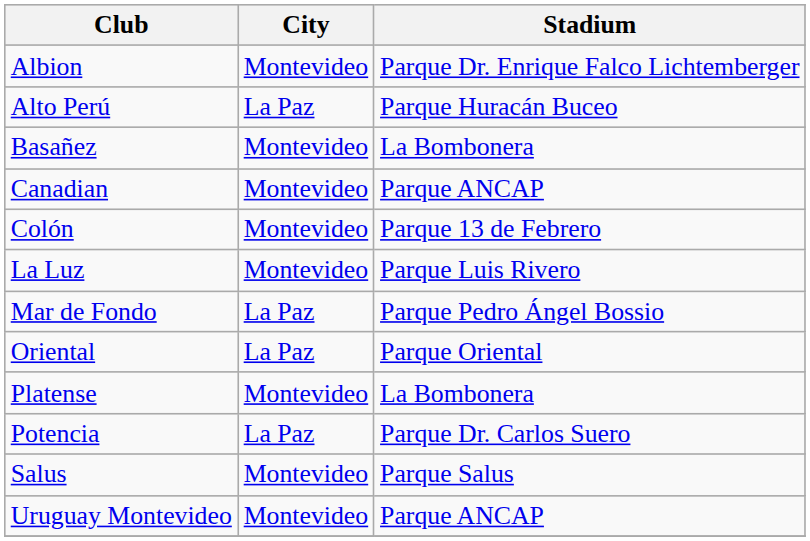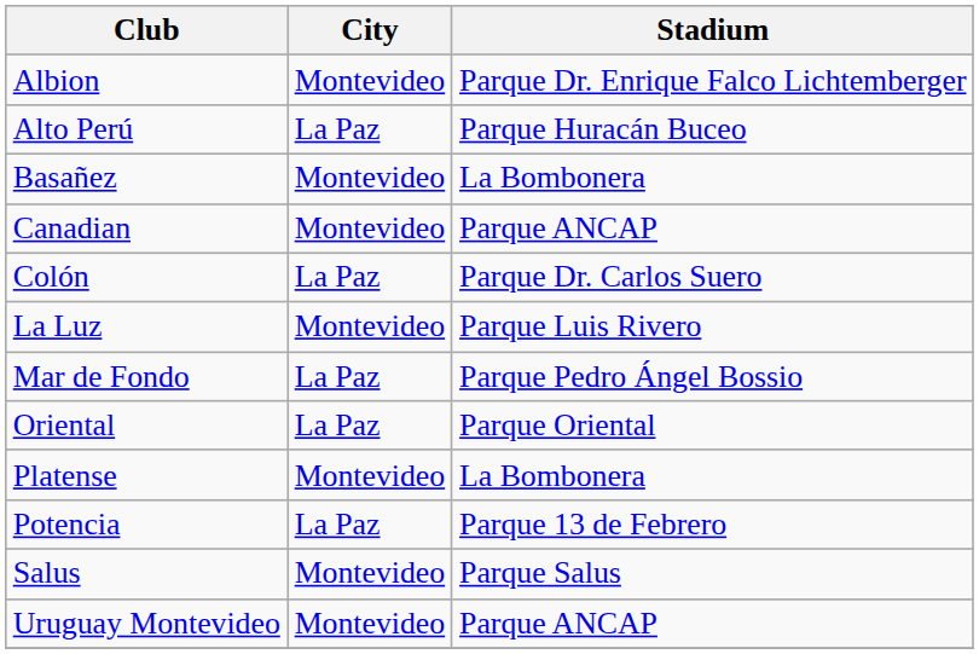Colón | City: Montevideo -> La Paz
Colón | Stadium: Parque 13 de Febrero -> Parque Dr. Carlos Suero
Potencia | Stadium: Parque Dr. Carlos Suero -> Parque 13 de Febrero
